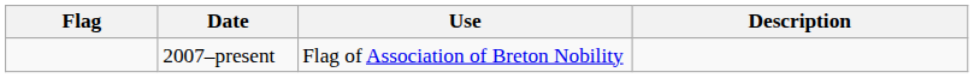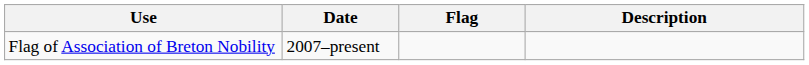columns swapped: Flag <-> Use
